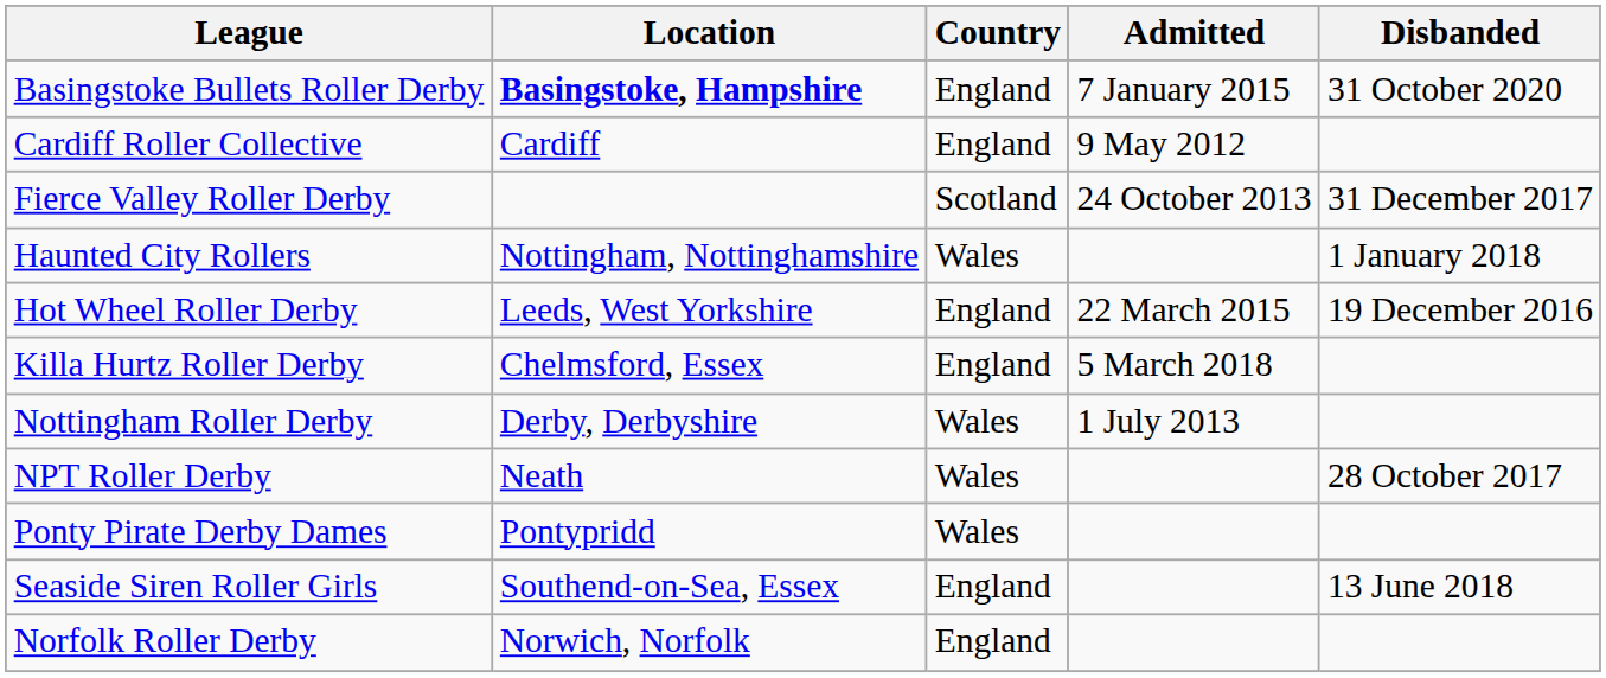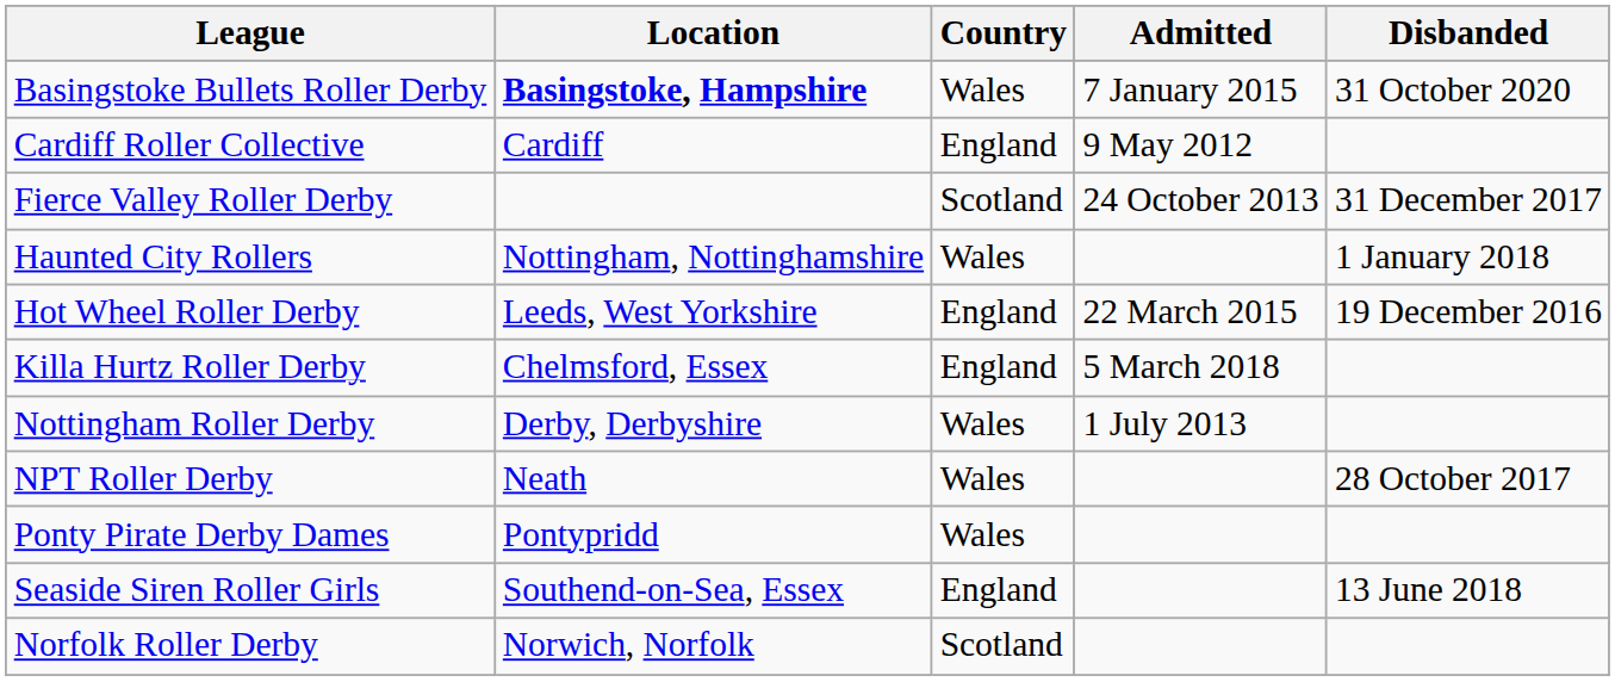Basingstoke Bullets Roller Derby | Country: England -> Wales
Norfolk Roller Derby | Country: England -> Scotland
